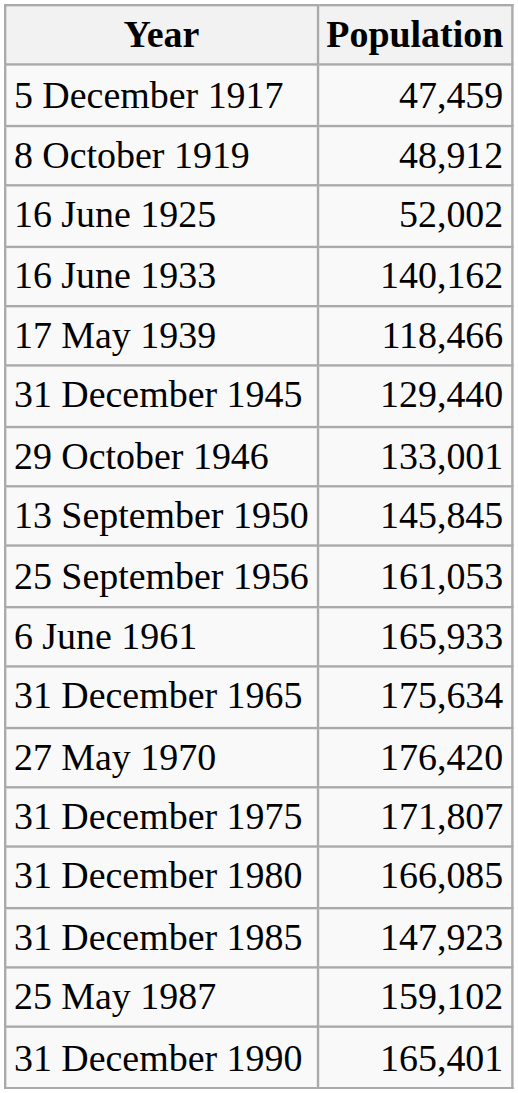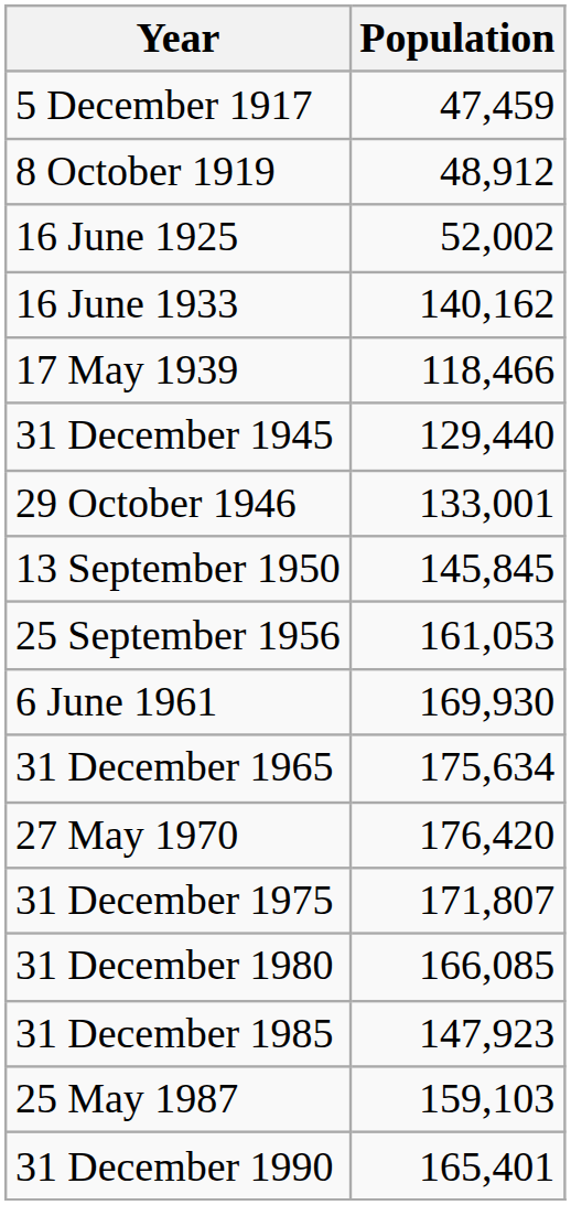6 June 1961 | Population: 165,933 -> 169,930
25 May 1987 | Population: 159,102 -> 159,103
